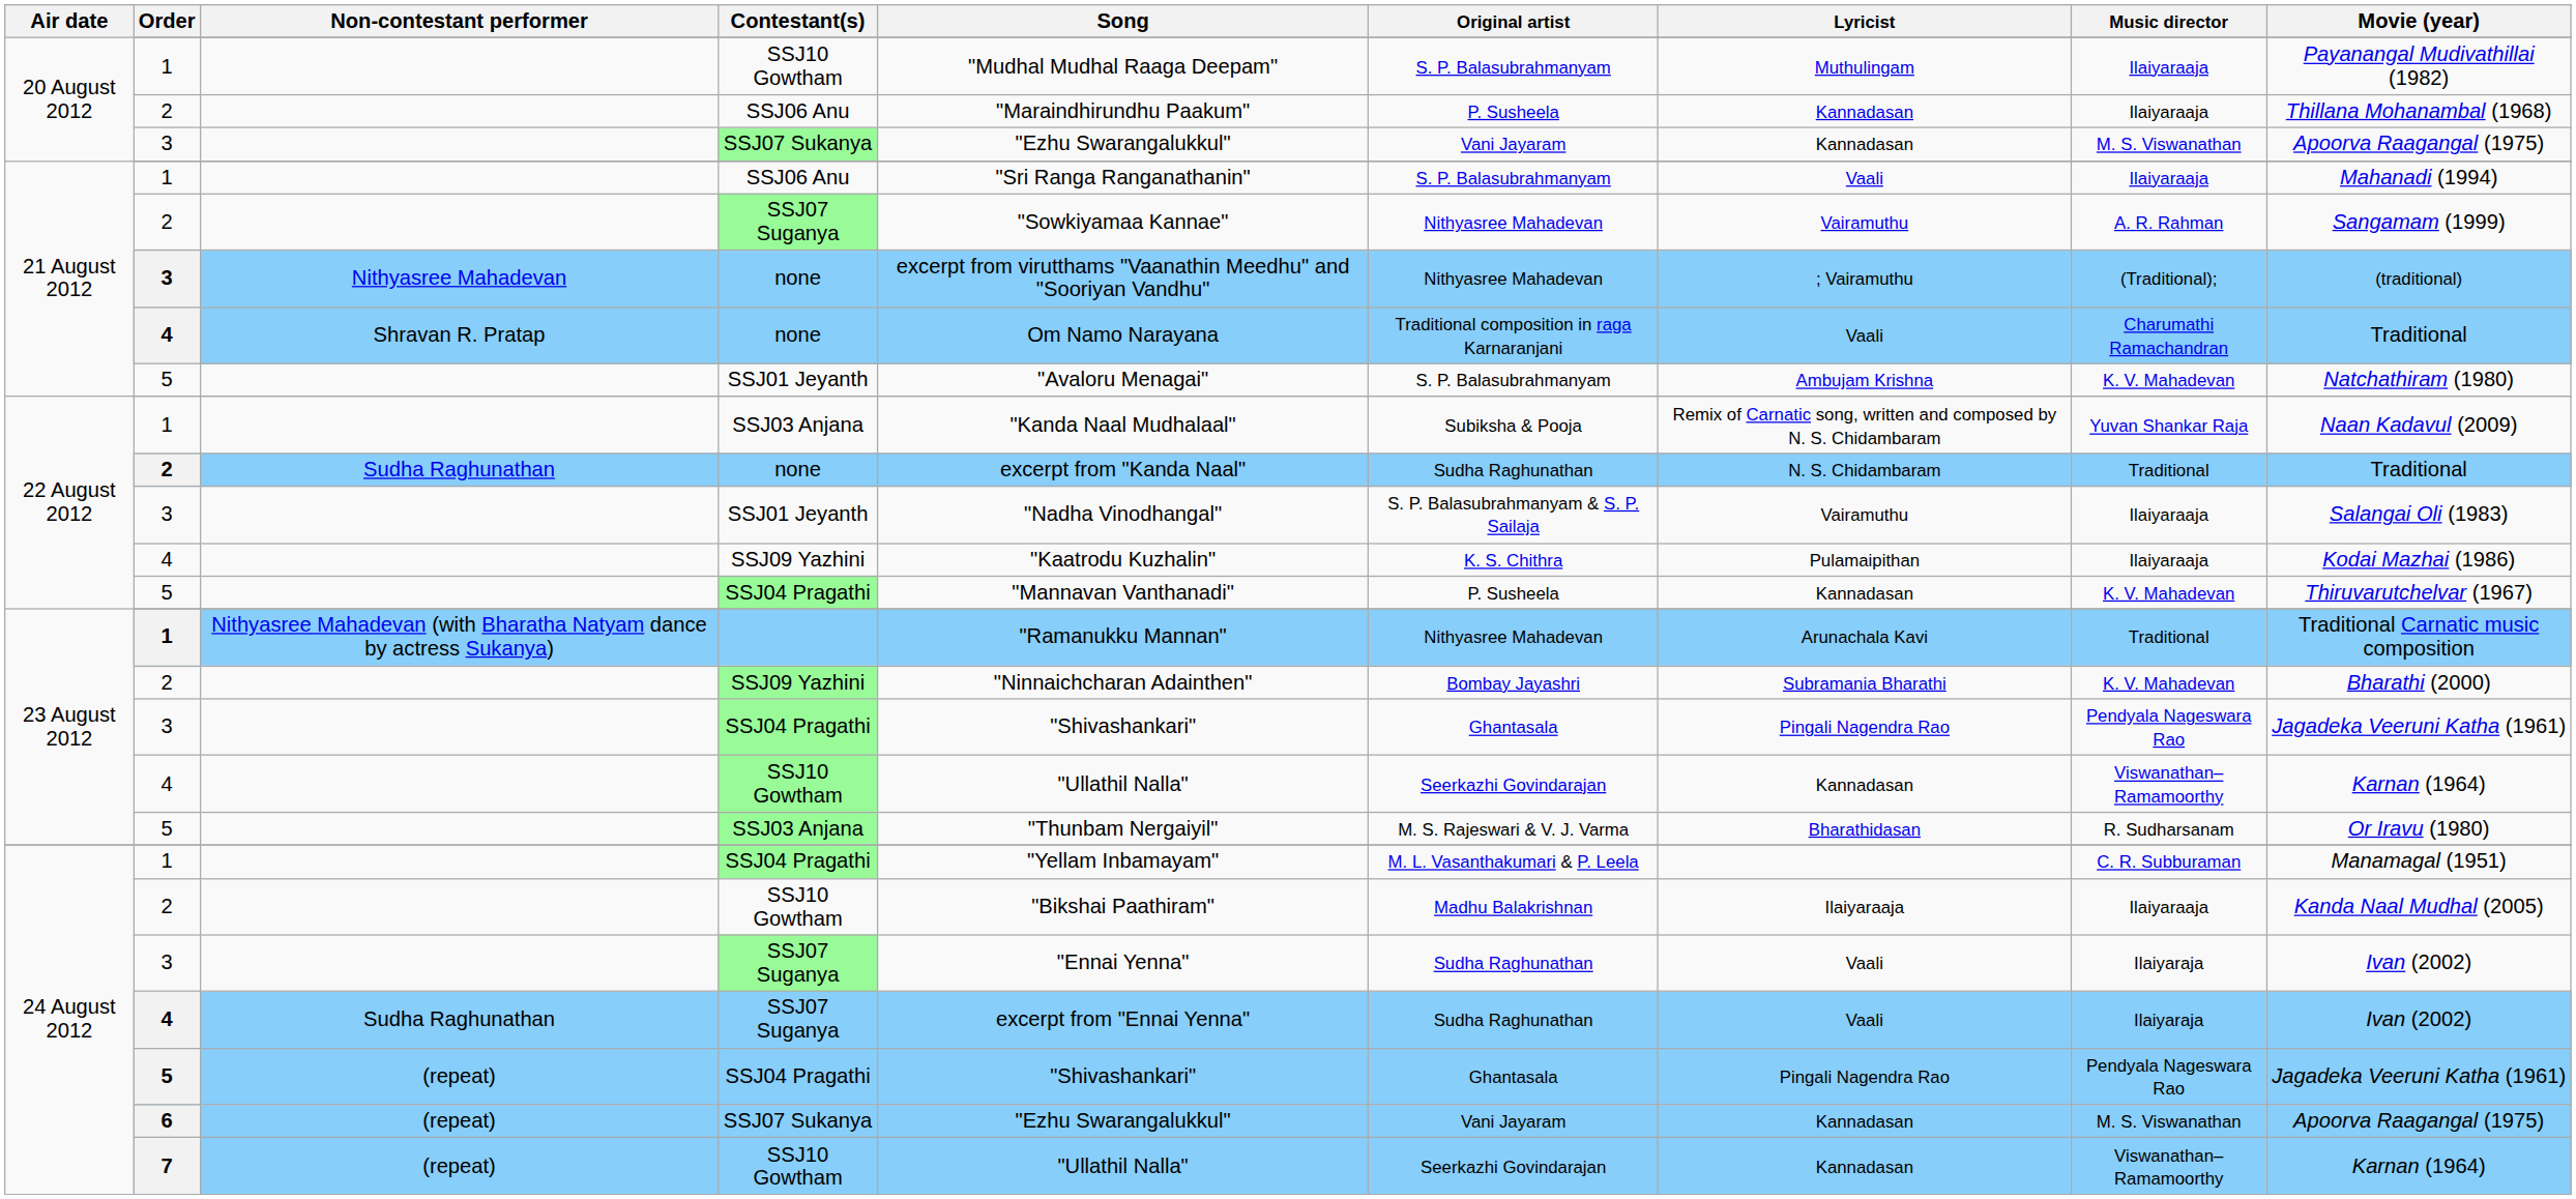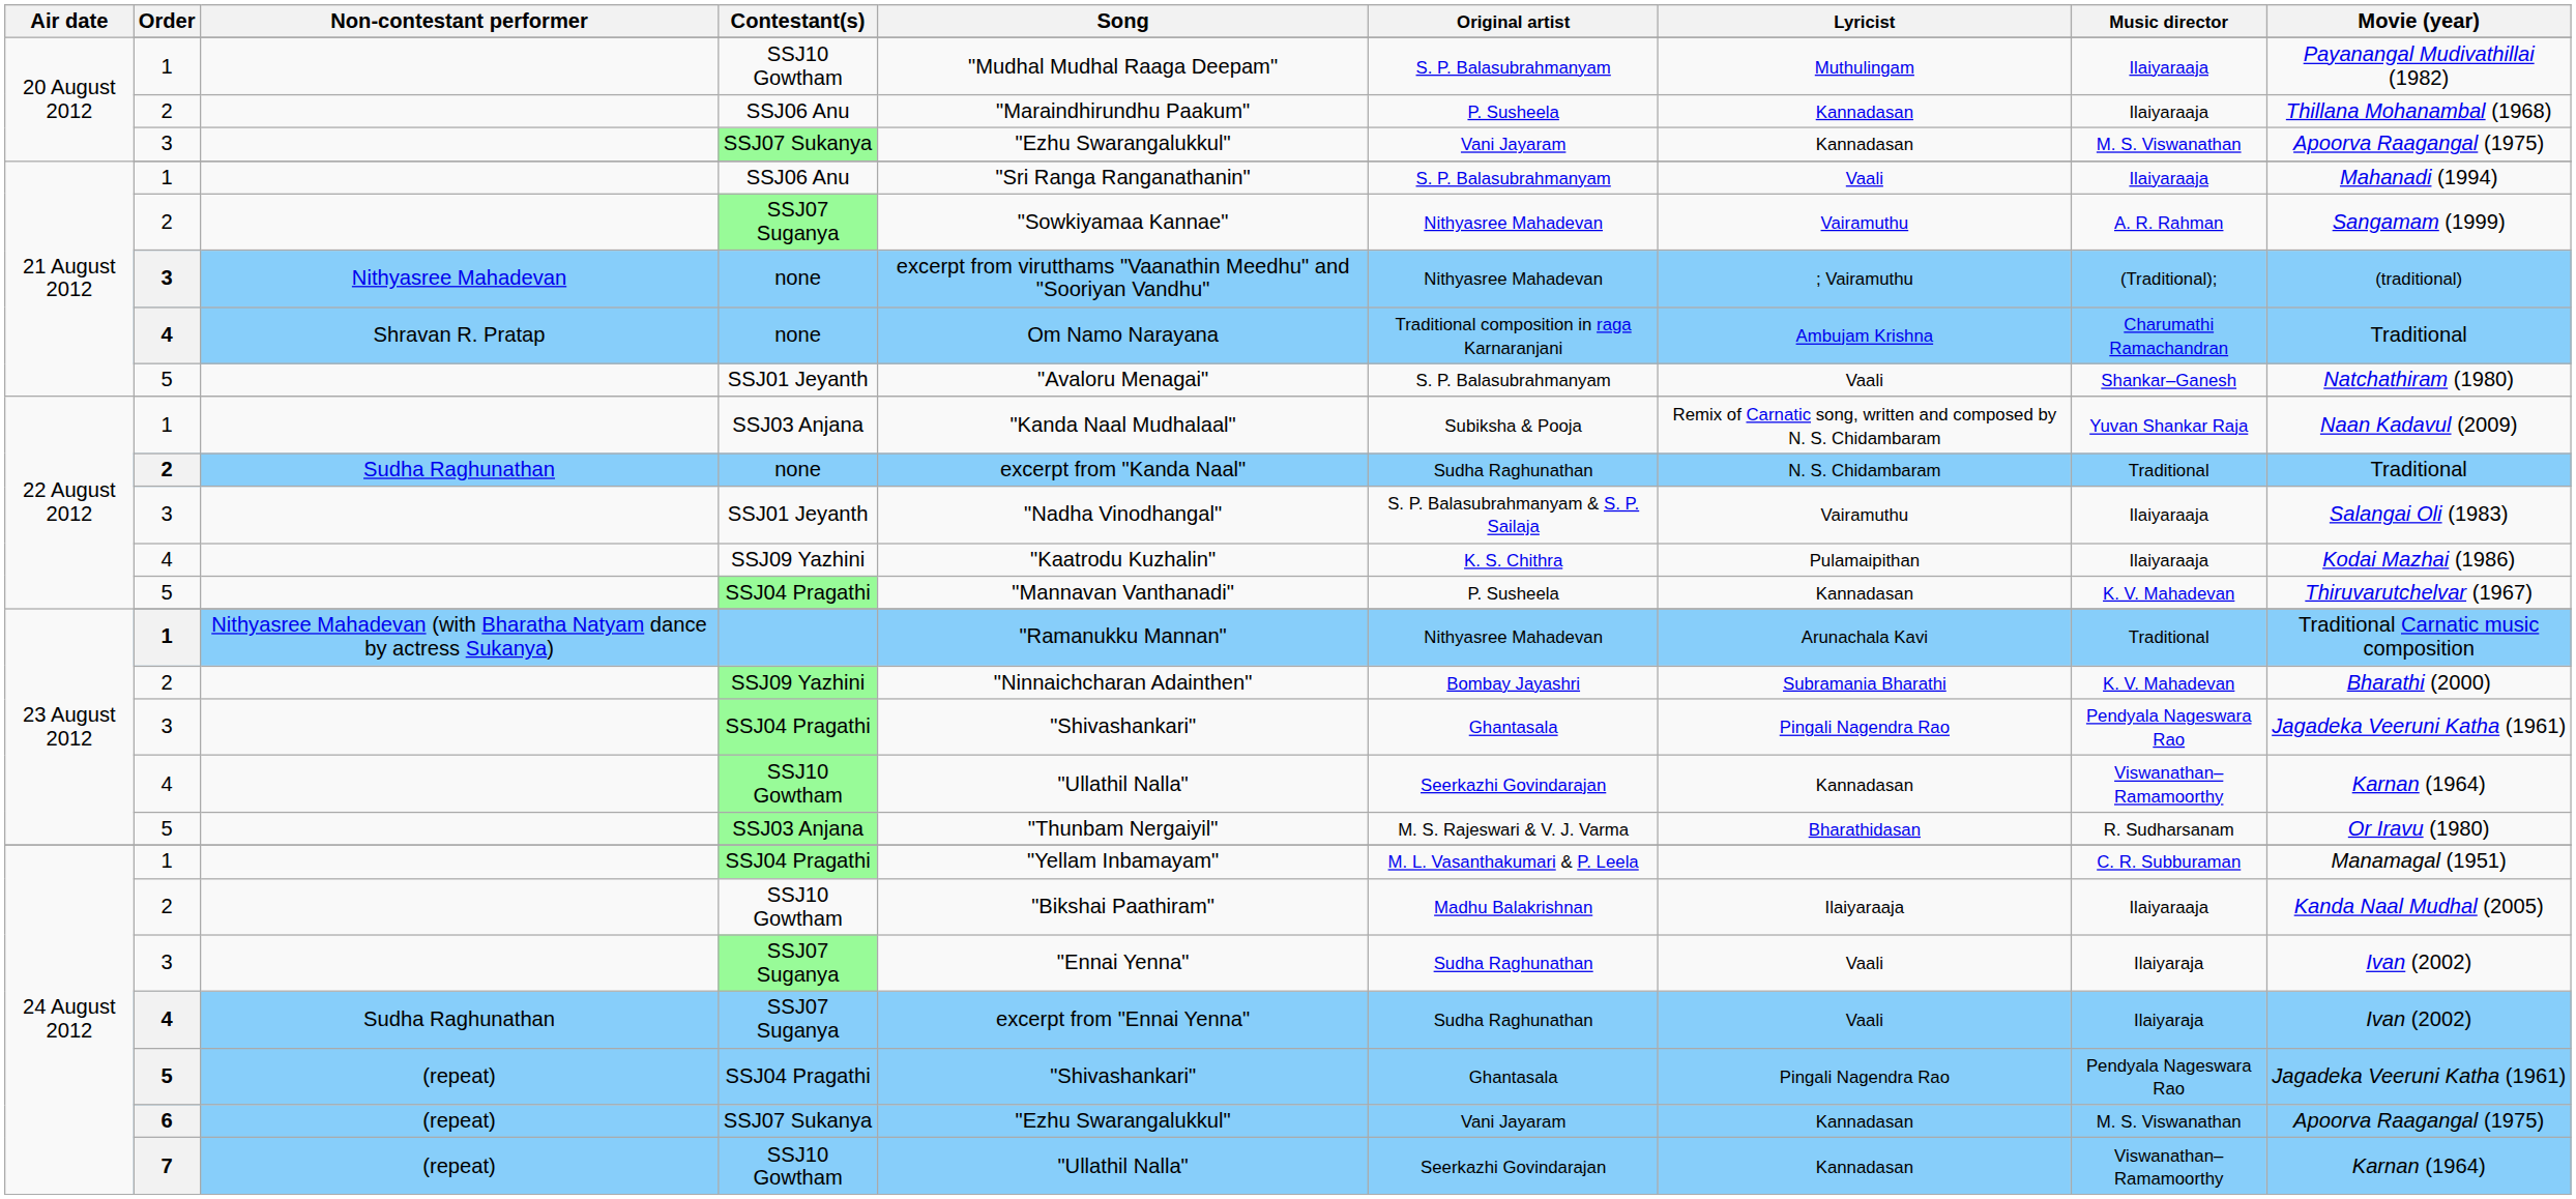4 / none | Lyricist: Vaali -> Ambujam Krishna
5 / SSJ01 Jeyanth | Lyricist: Ambujam Krishna -> Vaali
5 / SSJ01 Jeyanth | Music director: K. V. Mahadevan -> Shankar–Ganesh
